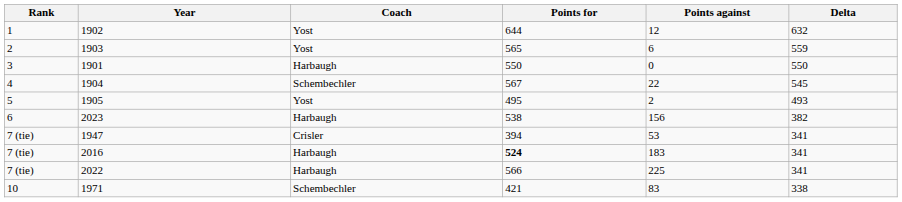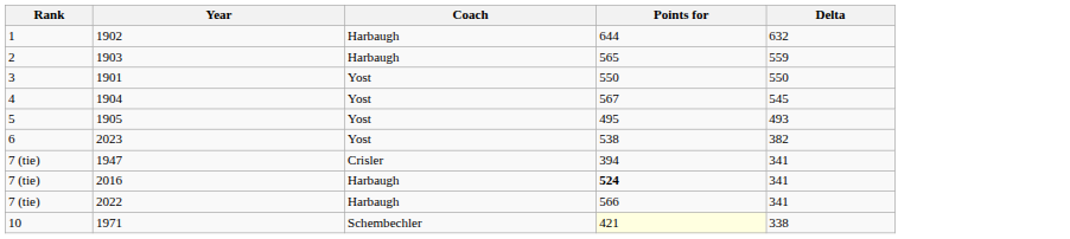- column: Points against | 12 | 6 | 0 | 22 | 2 | 156 | 53 | 183 | 225 | 83
1902 | Coach: Yost -> Harbaugh
1903 | Coach: Yost -> Harbaugh
1901 | Coach: Harbaugh -> Yost
1904 | Coach: Schembechler -> Yost
2023 | Coach: Harbaugh -> Yost
1971 | Points for: no background -> lightyellow background
